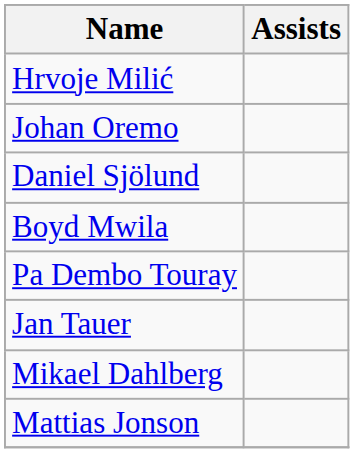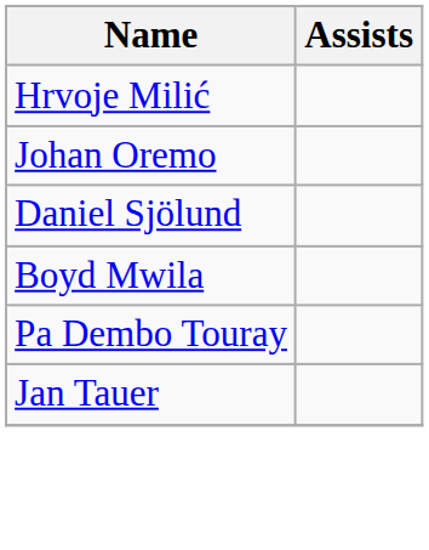- row: Mikael Dahlberg
- row: Mattias Jonson
